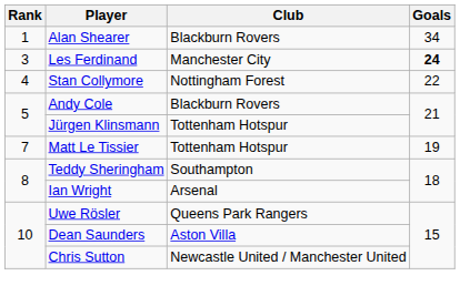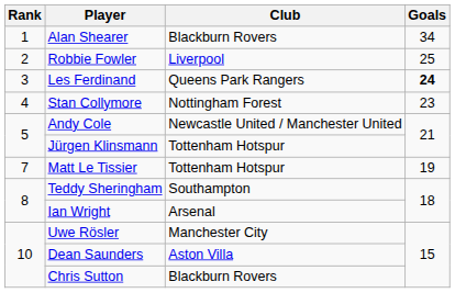+ row: 2 | Robbie Fowler | Liverpool | 25
Les Ferdinand | Club: Manchester City -> Queens Park Rangers
Stan Collymore | Goals: 22 -> 23
Andy Cole | Club: Blackburn Rovers -> Newcastle United / Manchester United
Uwe Rösler | Club: Queens Park Rangers -> Manchester City
Chris Sutton | Club: Newcastle United / Manchester United -> Blackburn Rovers
